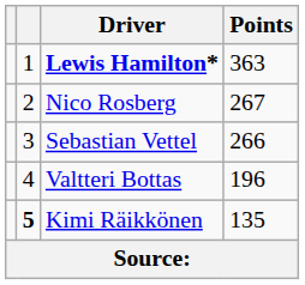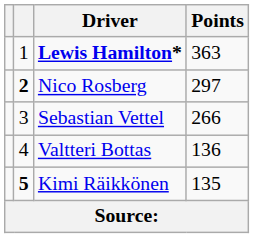Nico Rosberg | column 2: normal -> bold
Nico Rosberg | Points: 267 -> 297
Valtteri Bottas | Points: 196 -> 136
